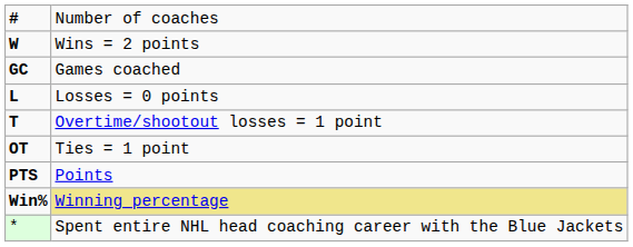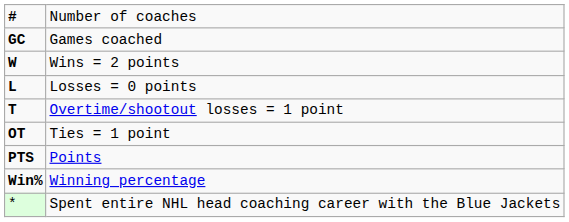rows swapped: GC <-> W
Win% | column 2: khaki background -> no background
